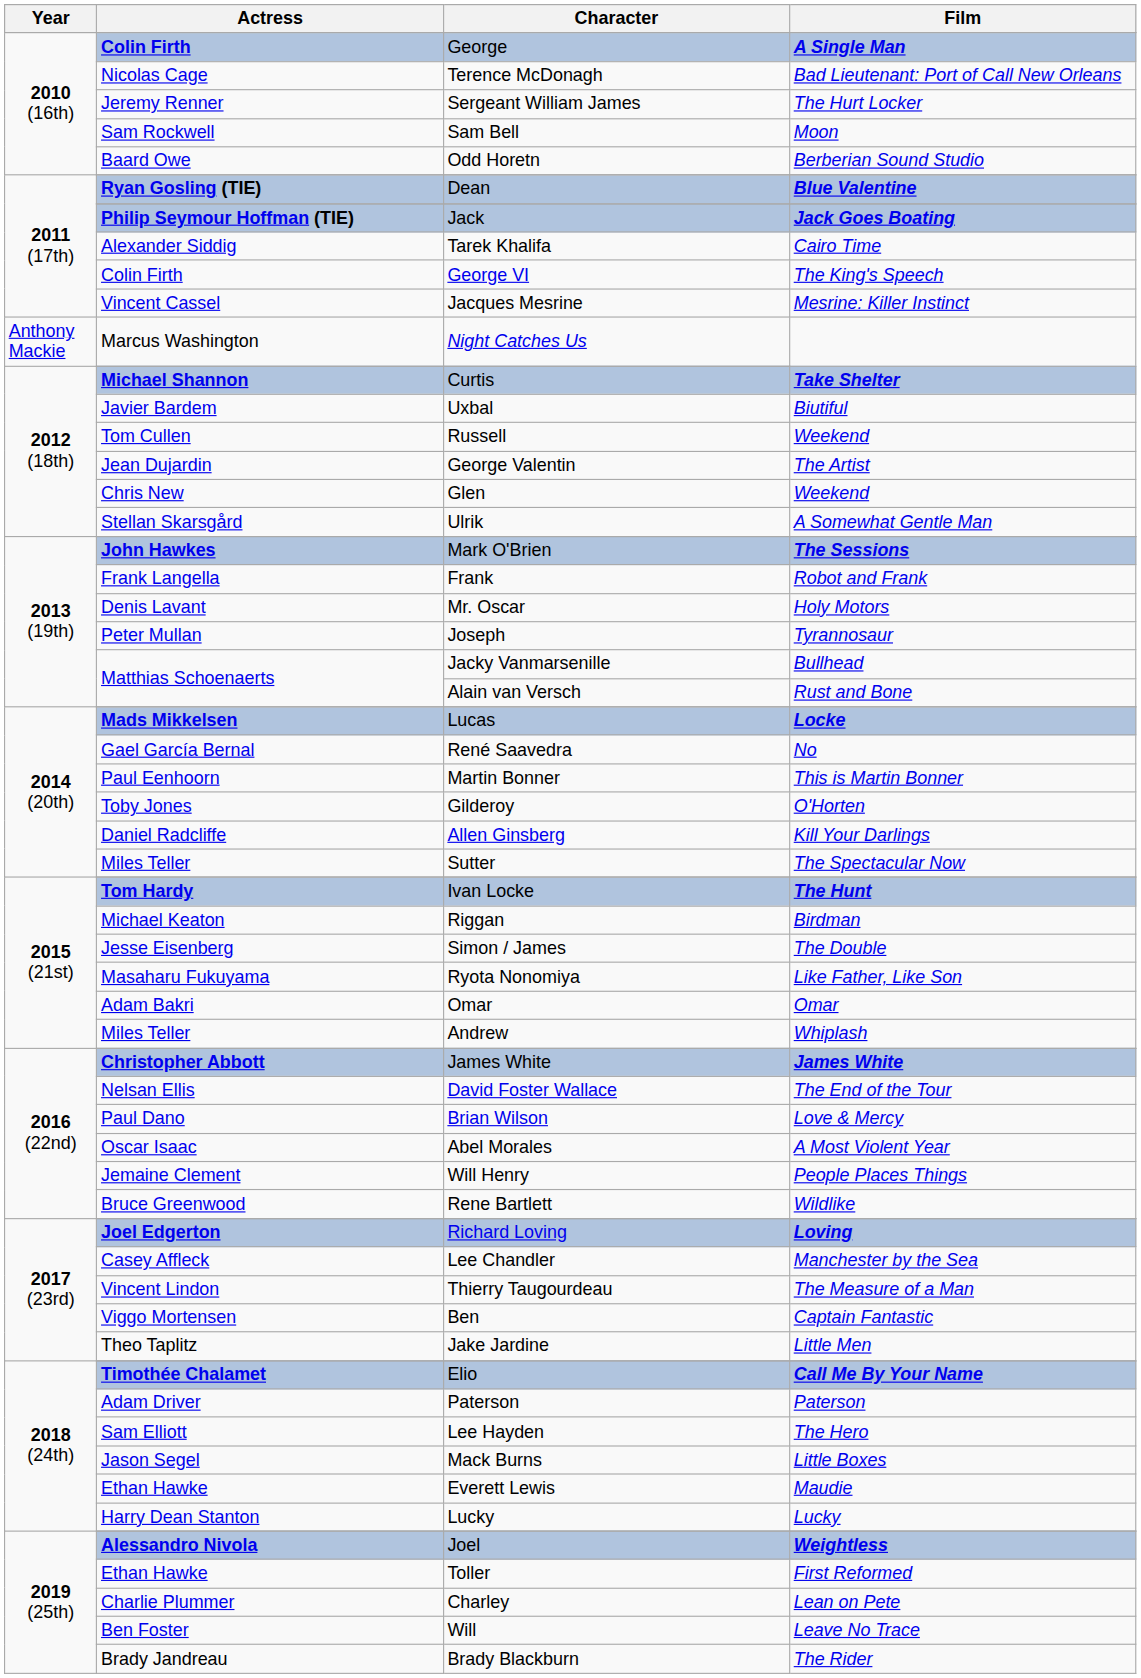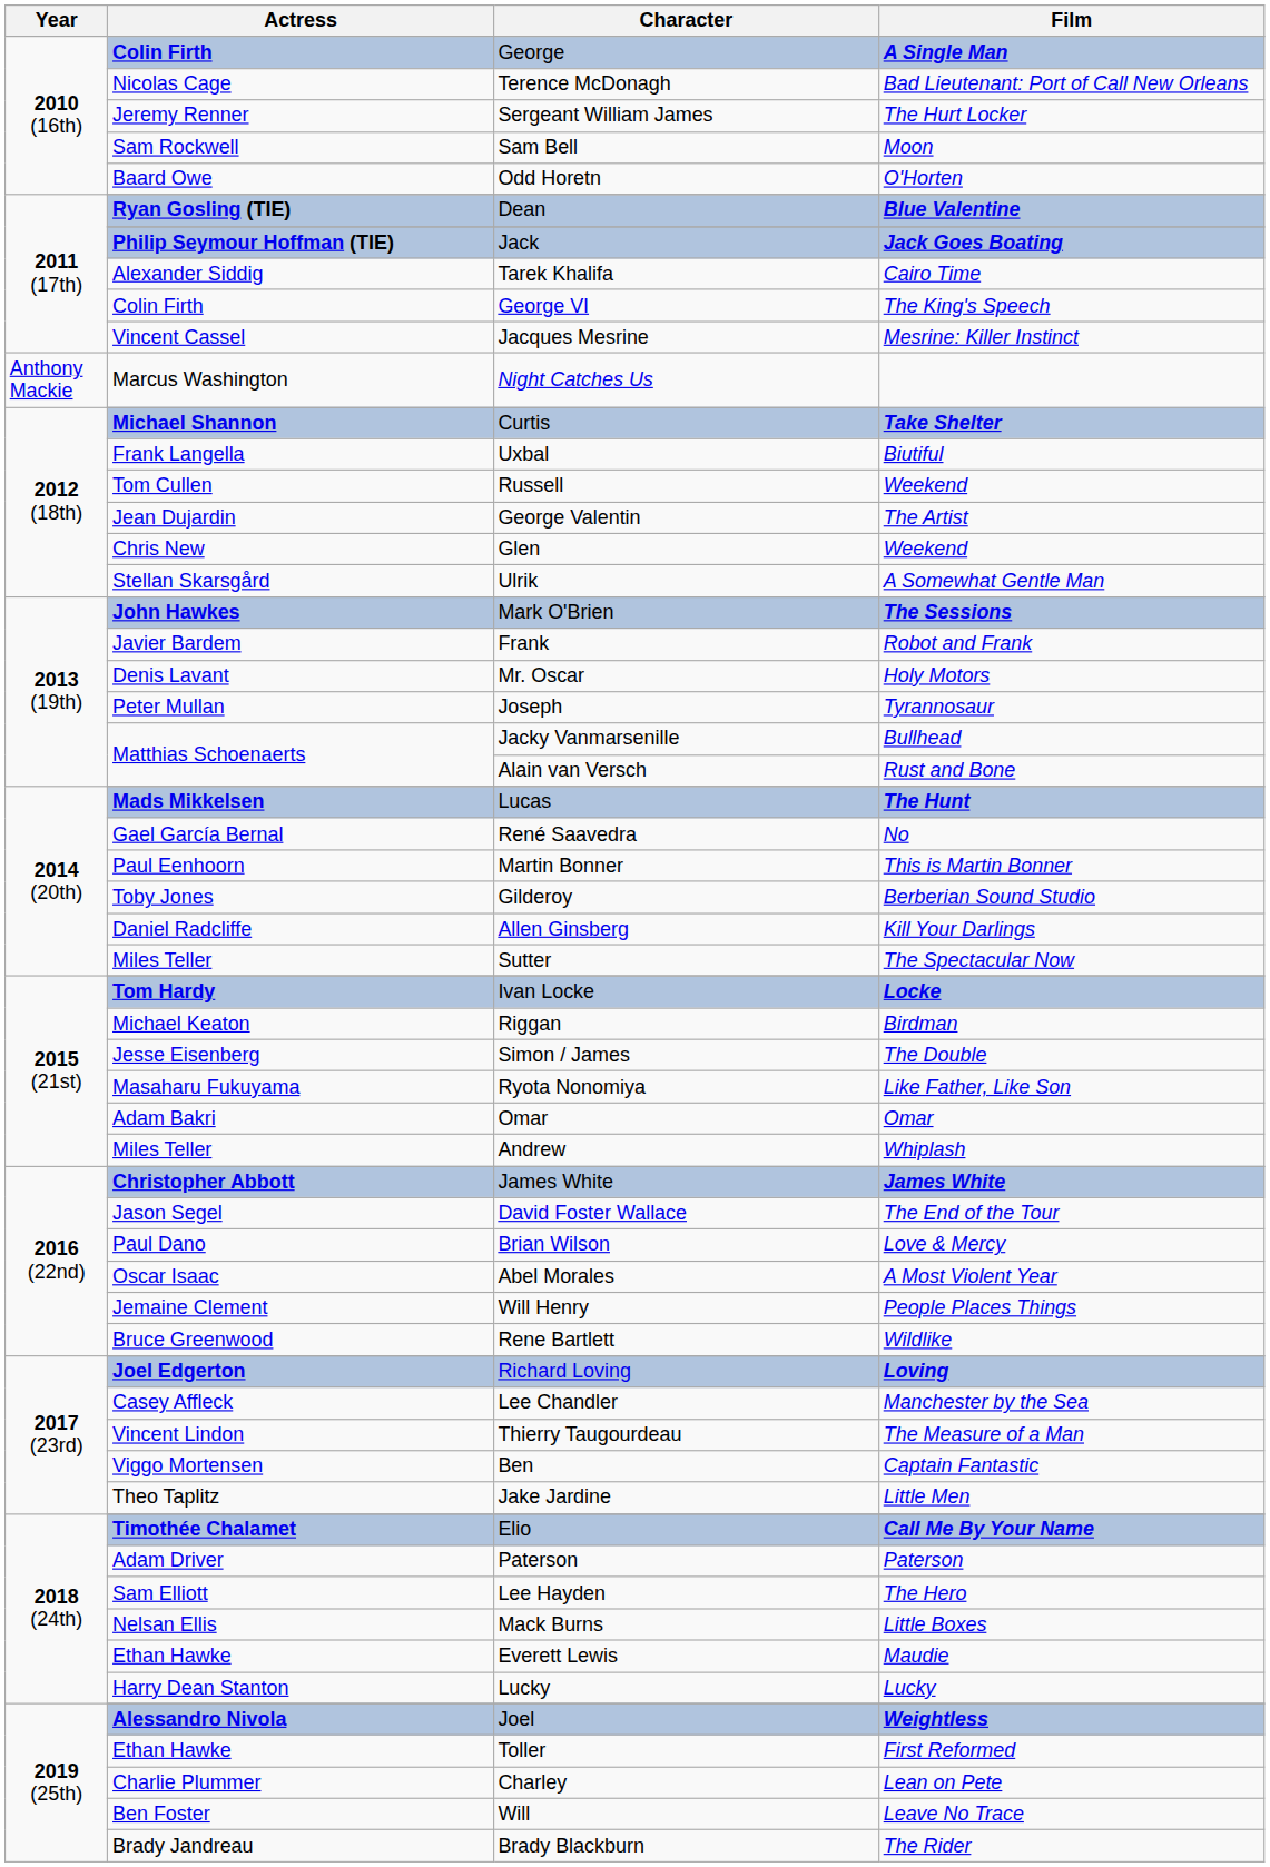Odd Horetn | Film: Berberian Sound Studio -> O'Horten
Uxbal | Actress: Javier Bardem -> Frank Langella
Frank | Actress: Frank Langella -> Javier Bardem
Lucas | Film: Locke -> The Hunt
Gilderoy | Film: O'Horten -> Berberian Sound Studio
Ivan Locke | Film: The Hunt -> Locke
David Foster Wallace | Actress: Nelsan Ellis -> Jason Segel
Mack Burns | Actress: Jason Segel -> Nelsan Ellis
